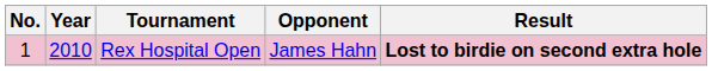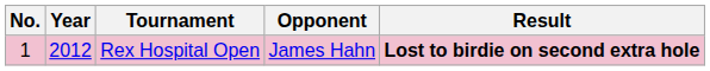Rex Hospital Open | Year: 2010 -> 2012
